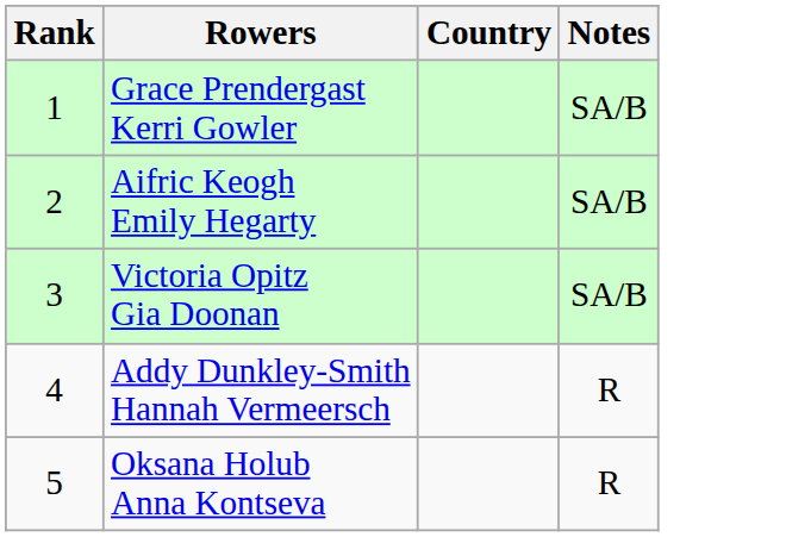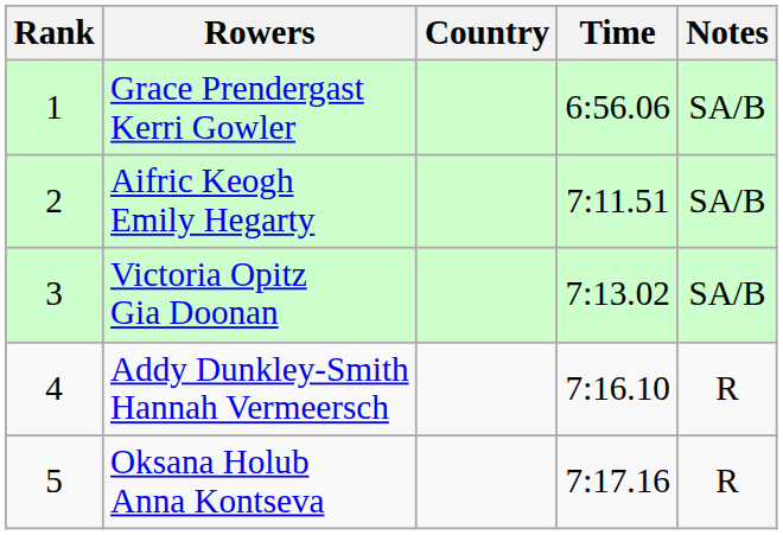+ column: Time | 6:56.06 | 7:11.51 | 7:13.02 | 7:16.10 | 7:17.16
